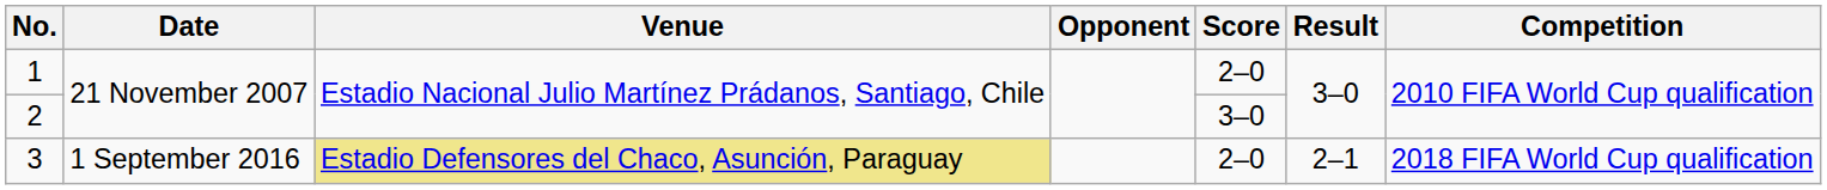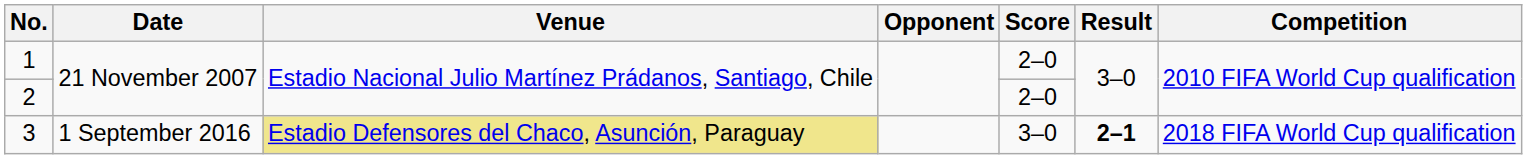2 | Score: 3–0 -> 2–0
3 | Score: 2–0 -> 3–0
3 | Result: normal -> bold
